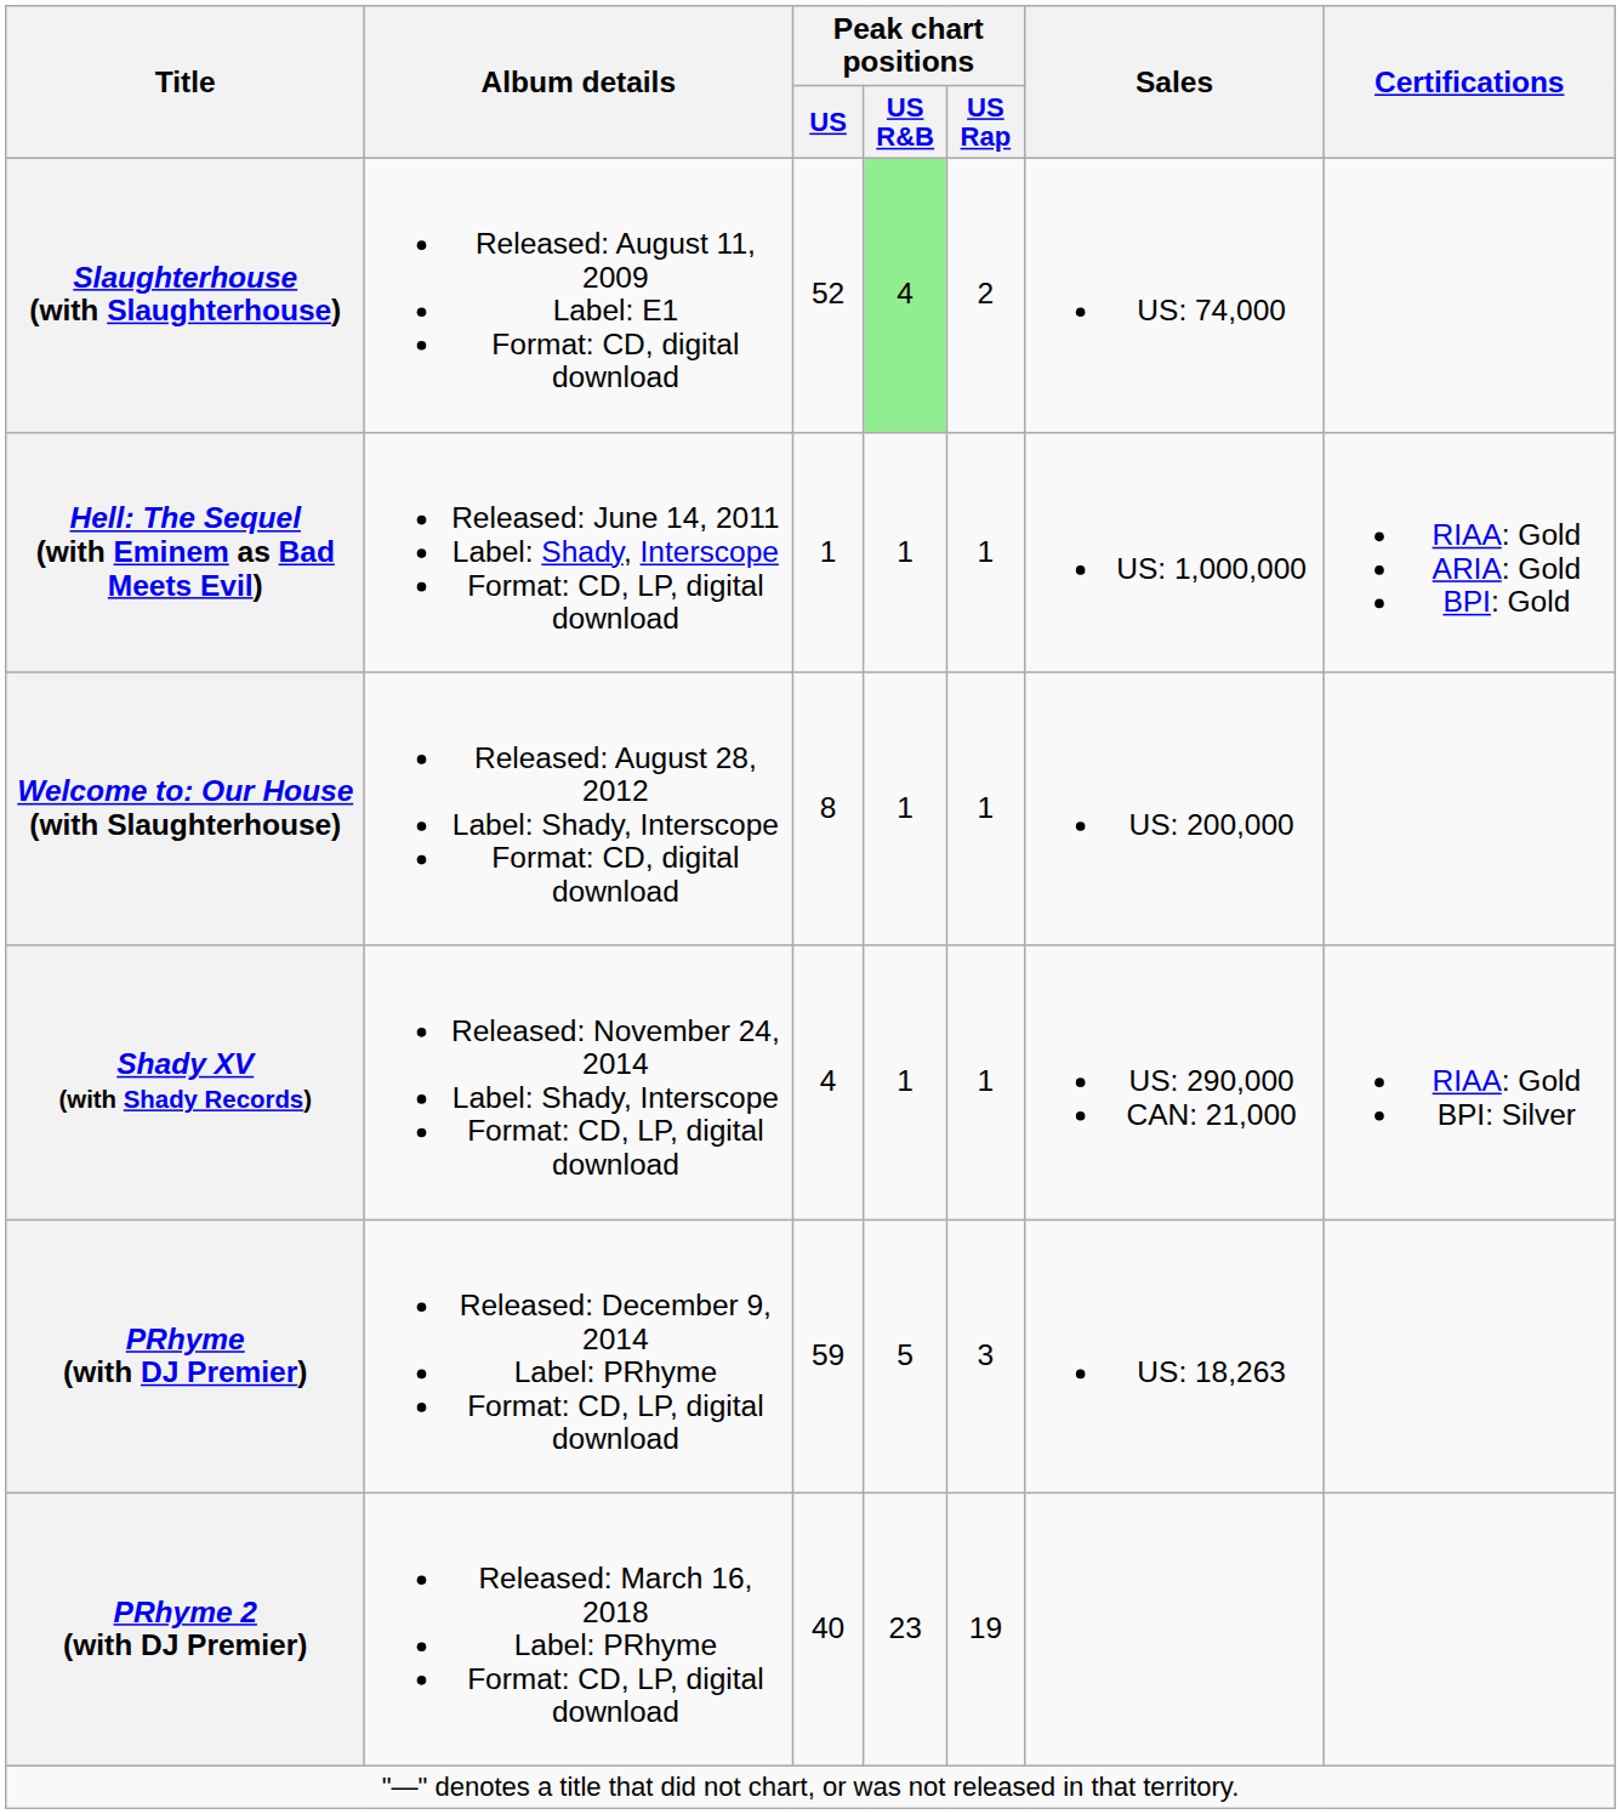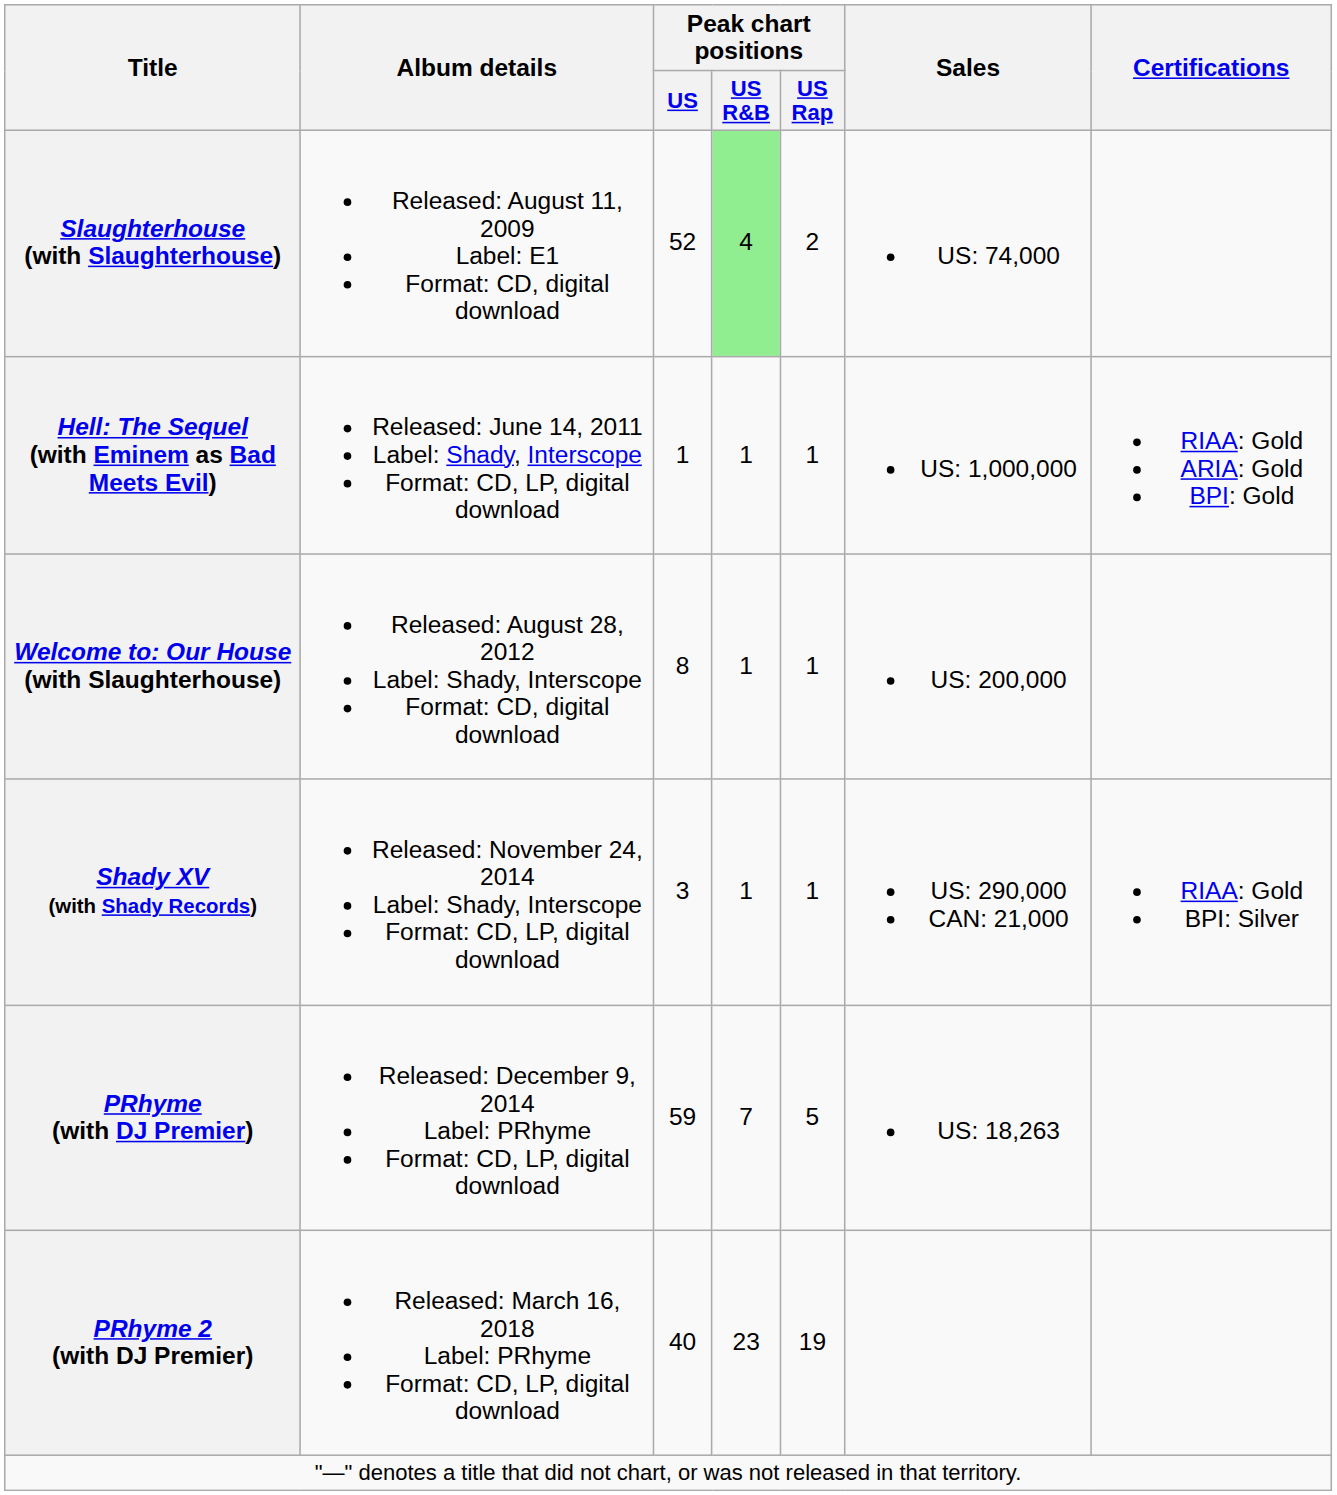Shady XV (with Shady Records) | Peak chart positions / US: 4 -> 3
PRhyme (with DJ Premier) | Peak chart positions / US R&B: 5 -> 7
PRhyme (with DJ Premier) | Peak chart positions / US Rap: 3 -> 5
